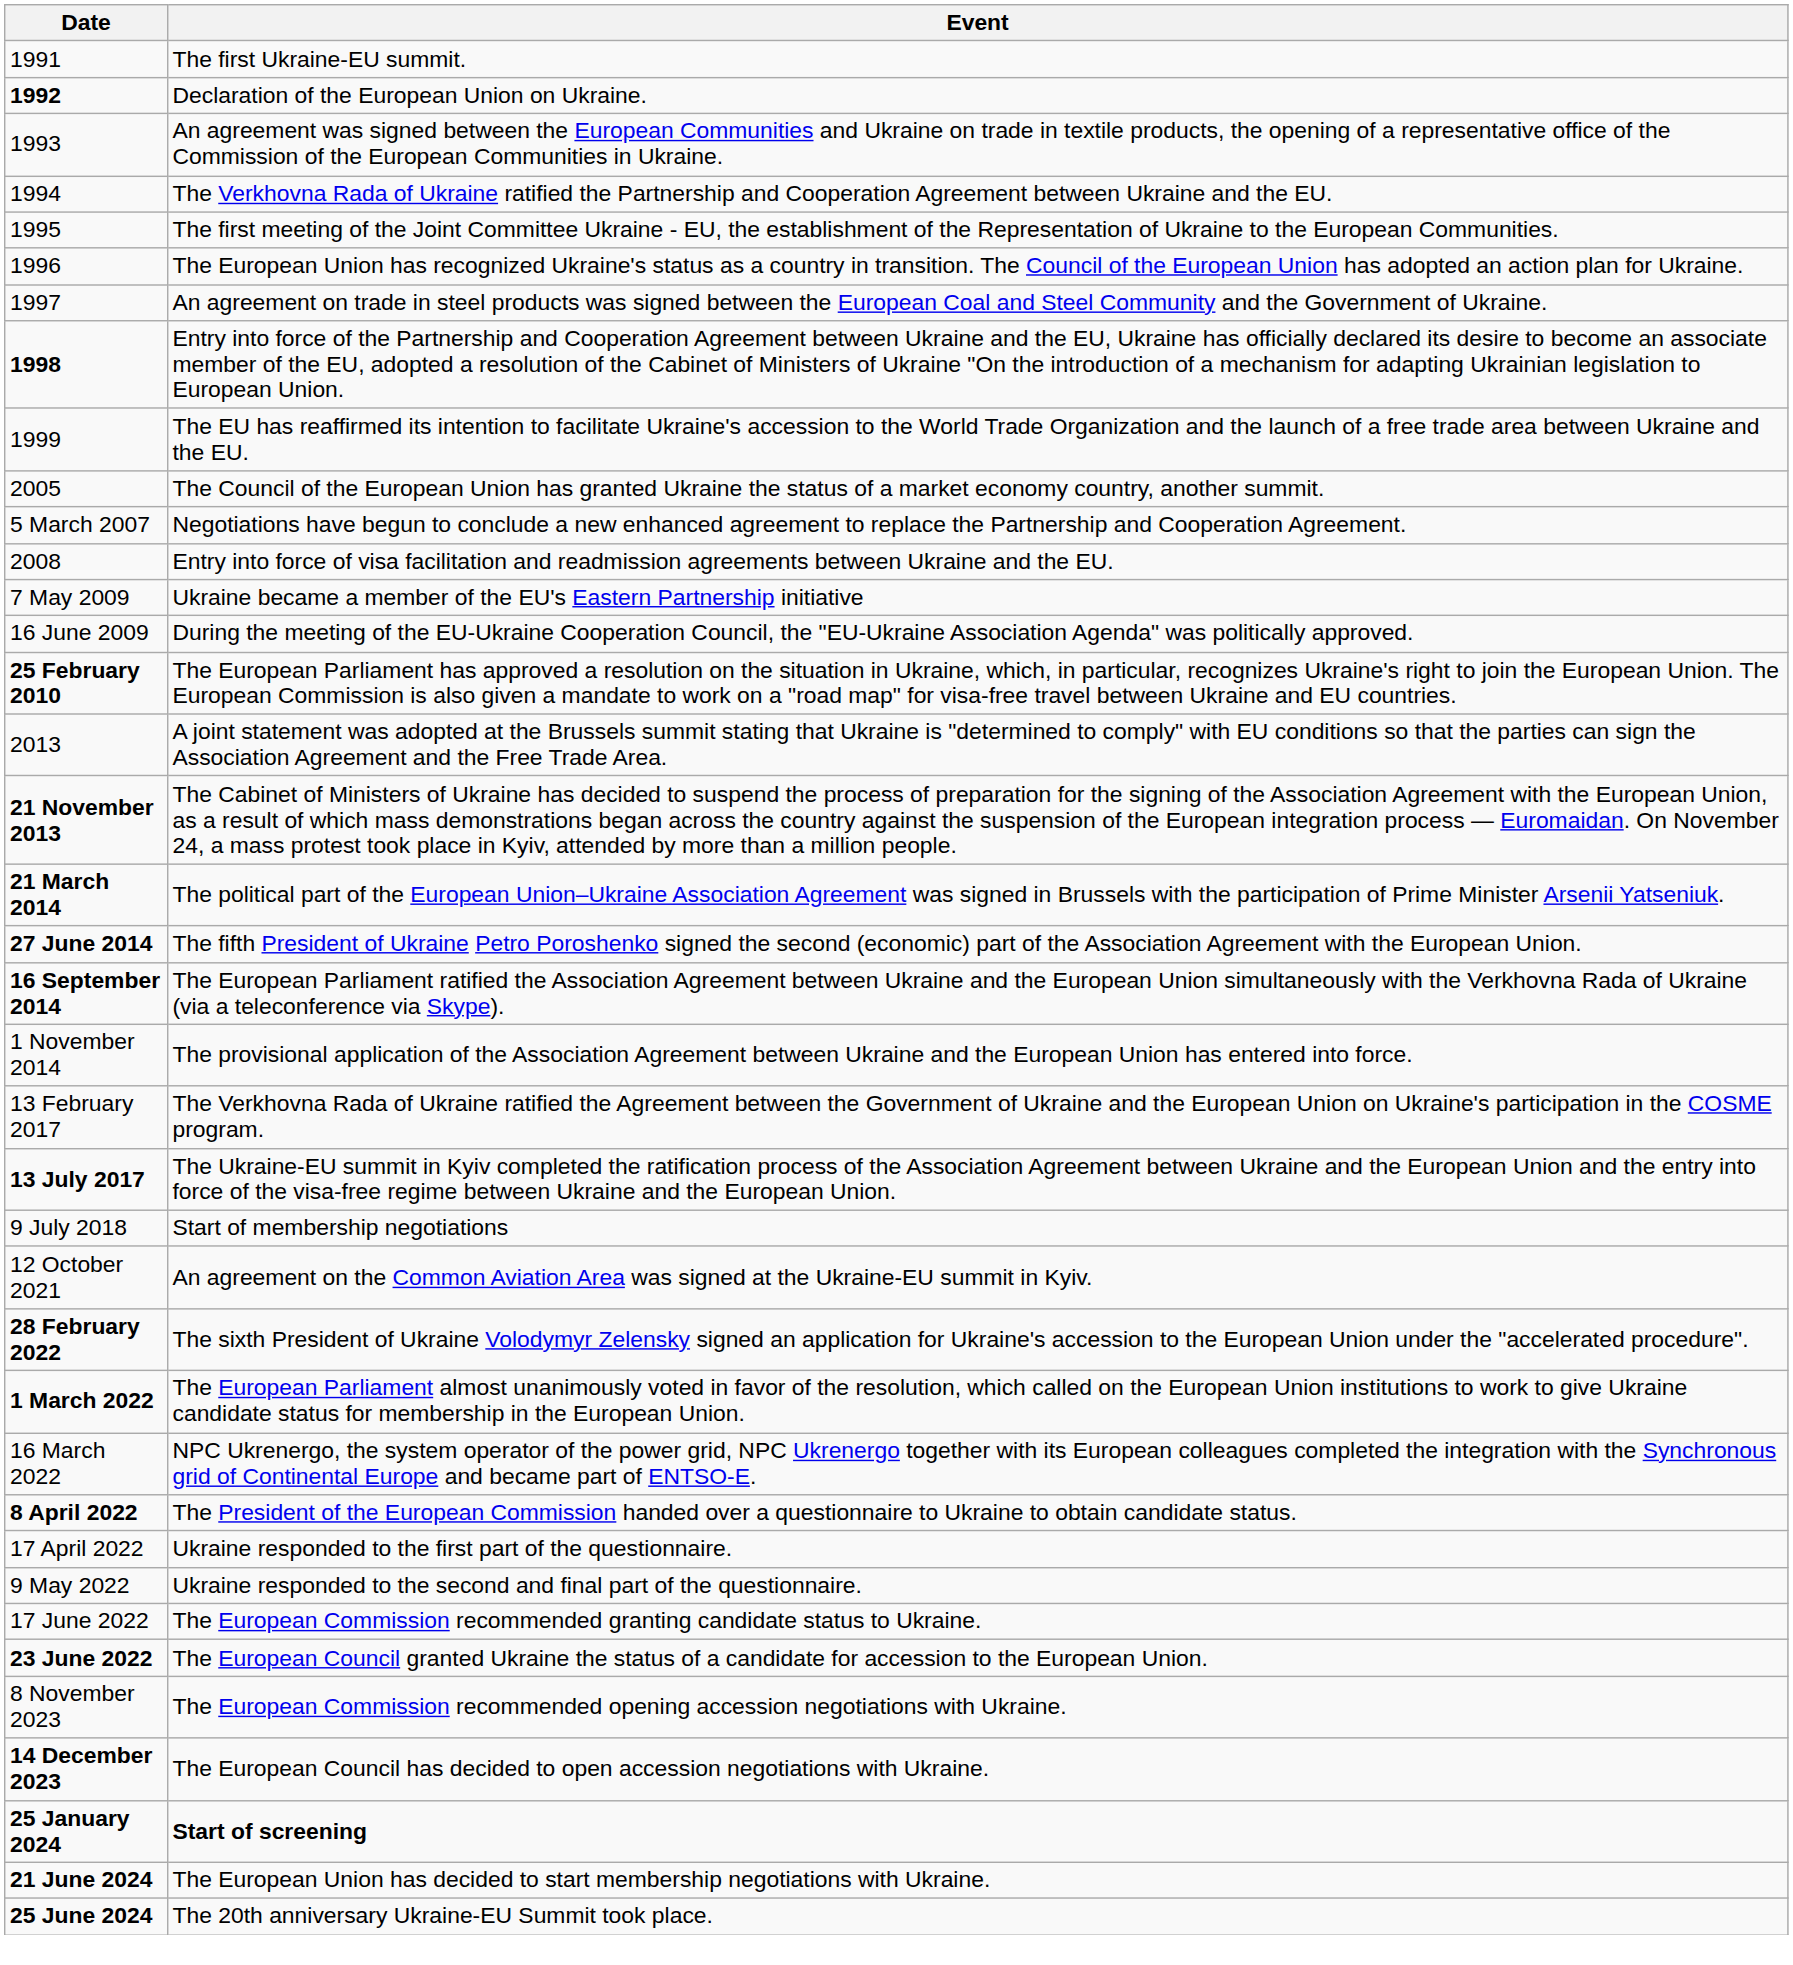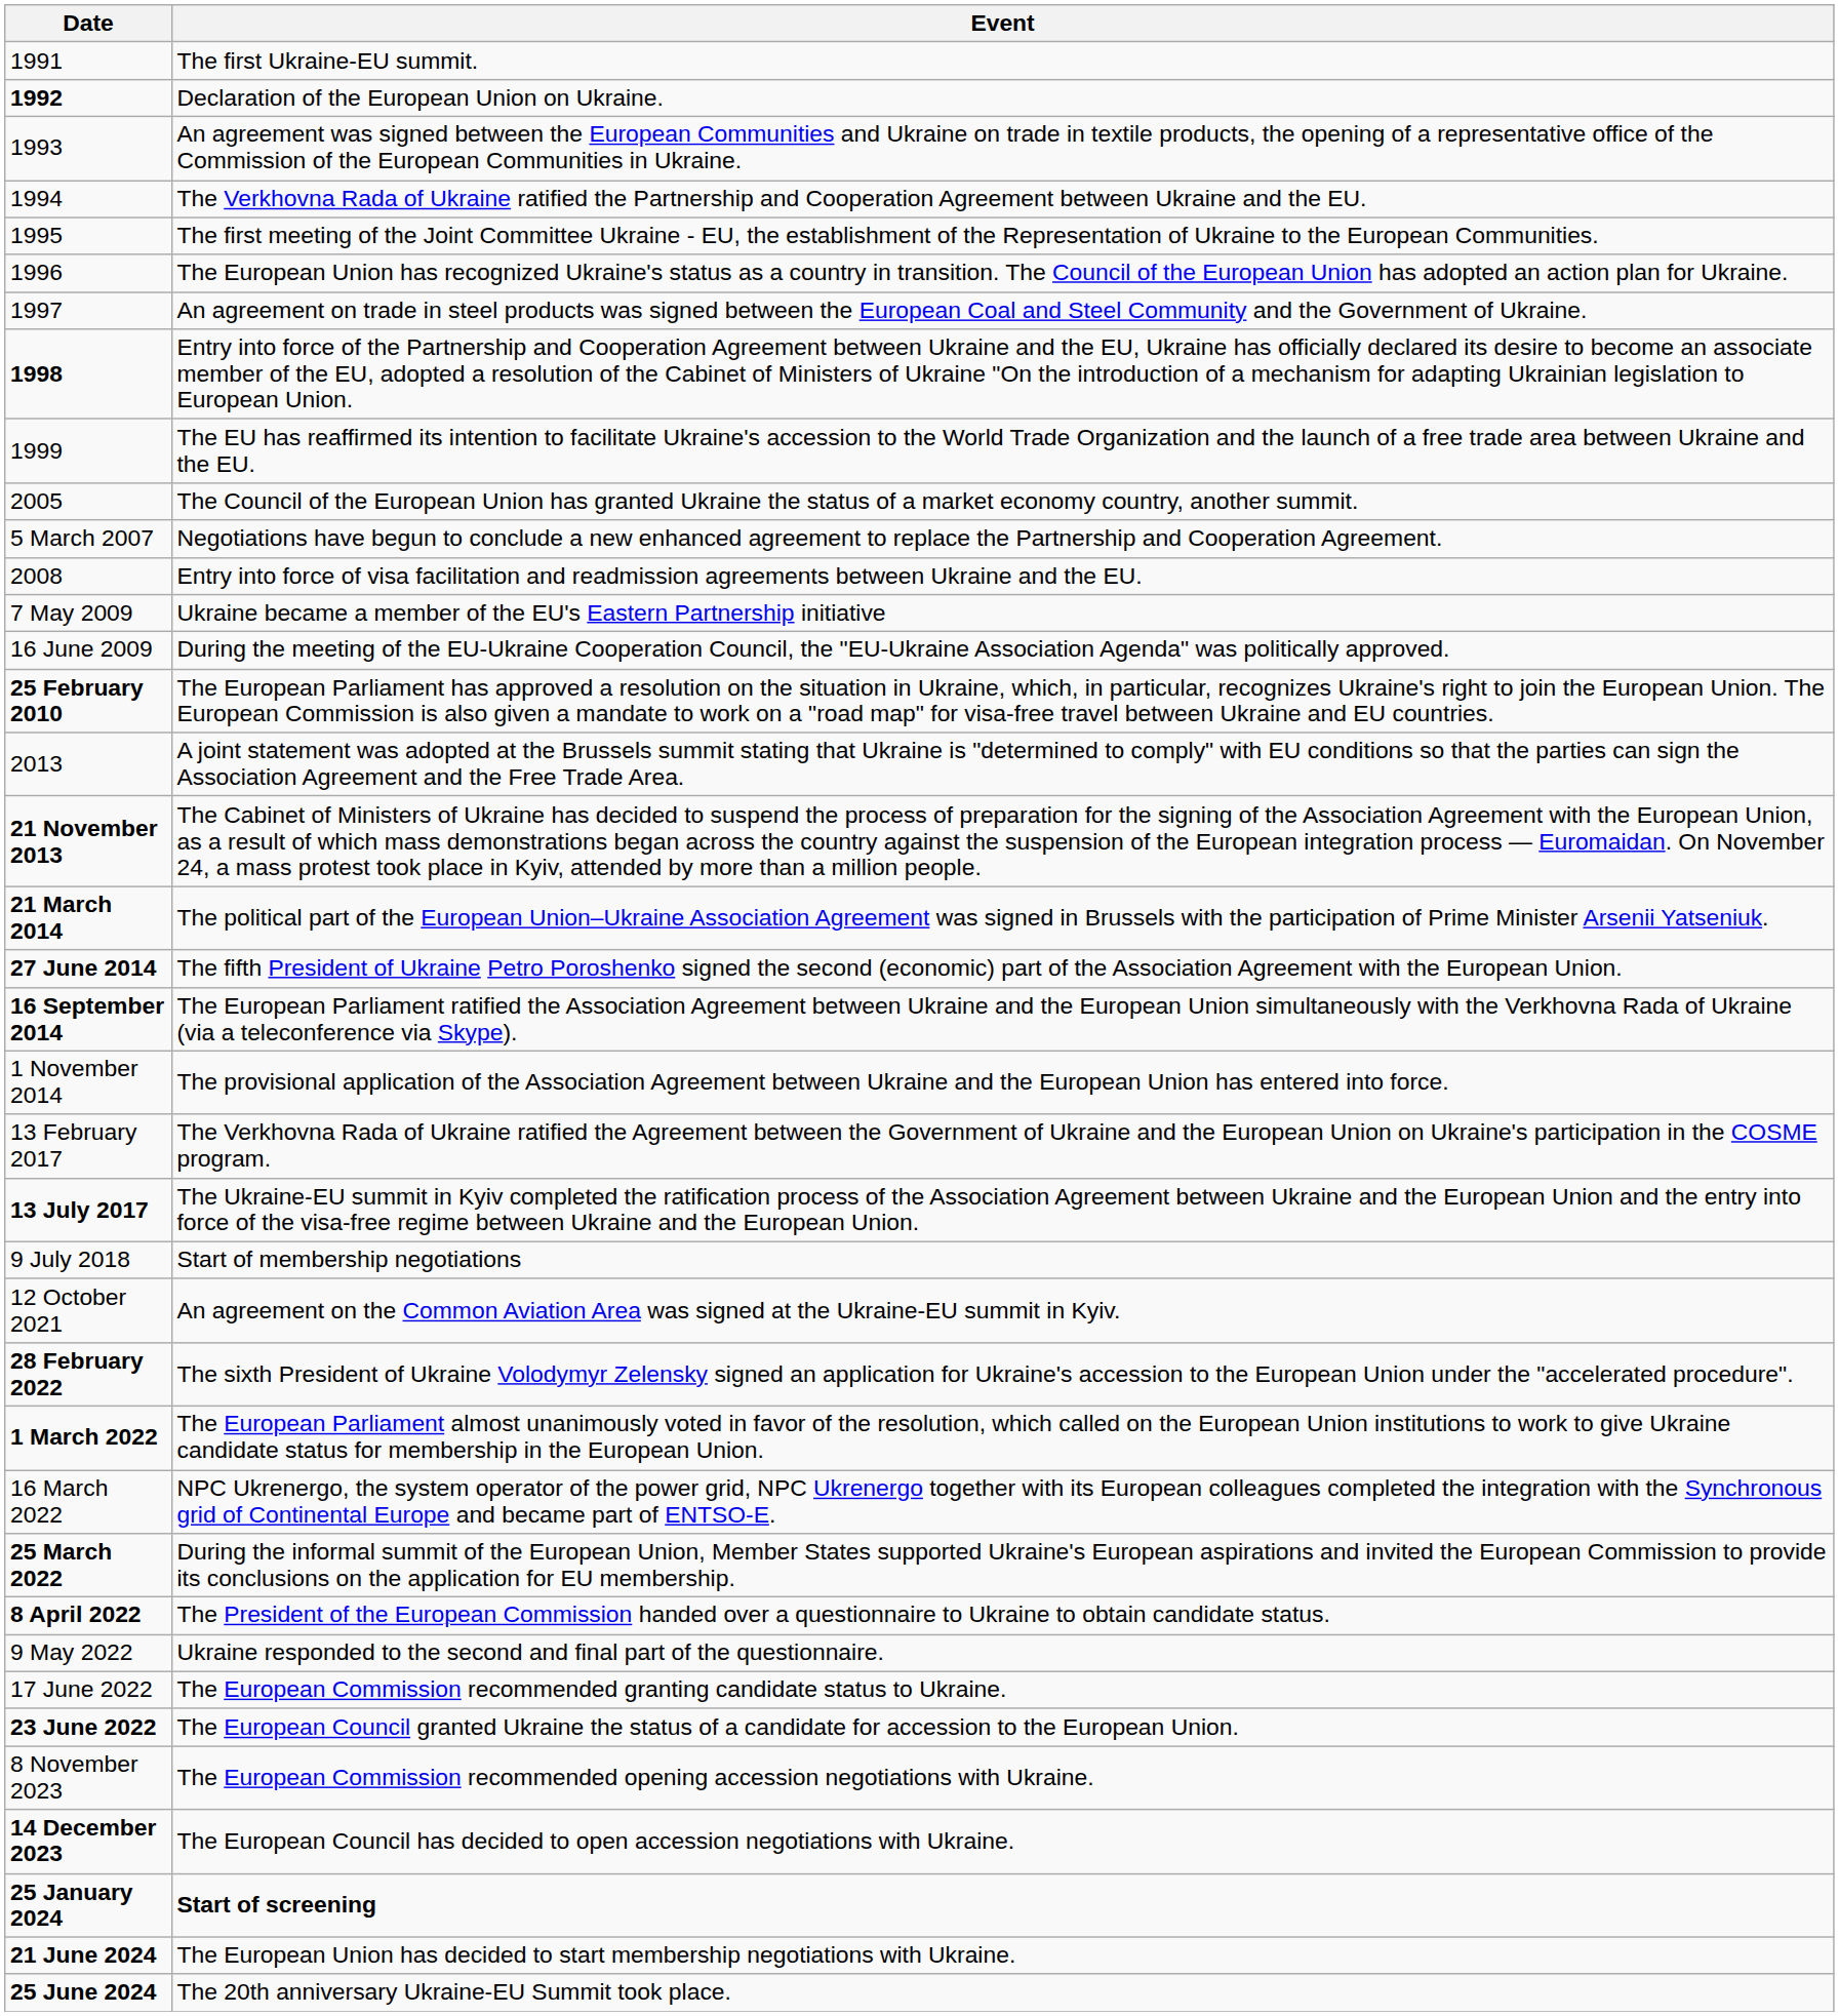+ row: 25 March 2022 | During the informal summit of the European Union, Member States supported Ukraine's European aspirations and invited the European Commission to provide its conclusions on the application for EU membership.
- row: 17 April 2022 | Ukraine responded to the first part of the questionnaire.
